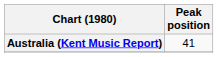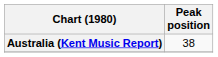Australia (Kent Music Report) | Peak position: 41 -> 38
